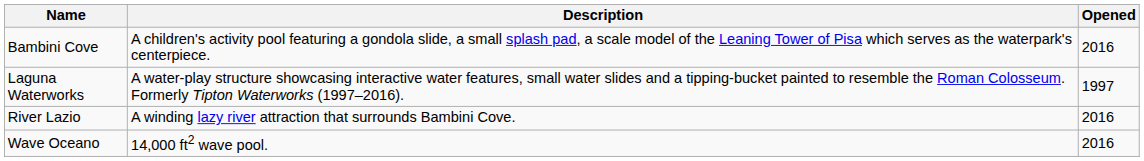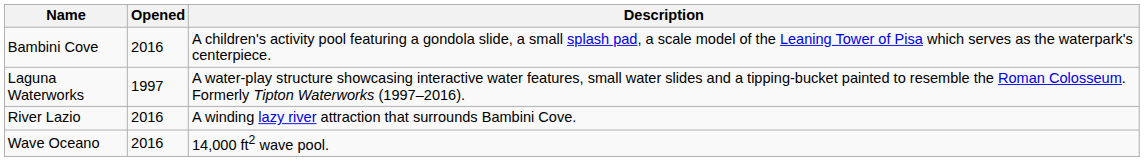columns swapped: Opened <-> Description
